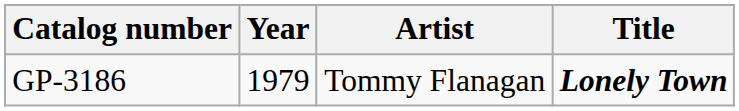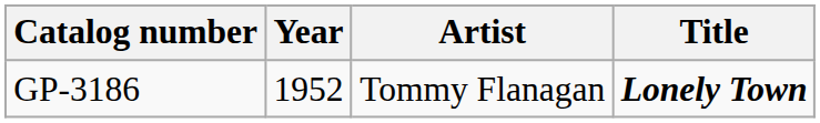GP-3186 | Year: 1979 -> 1952
